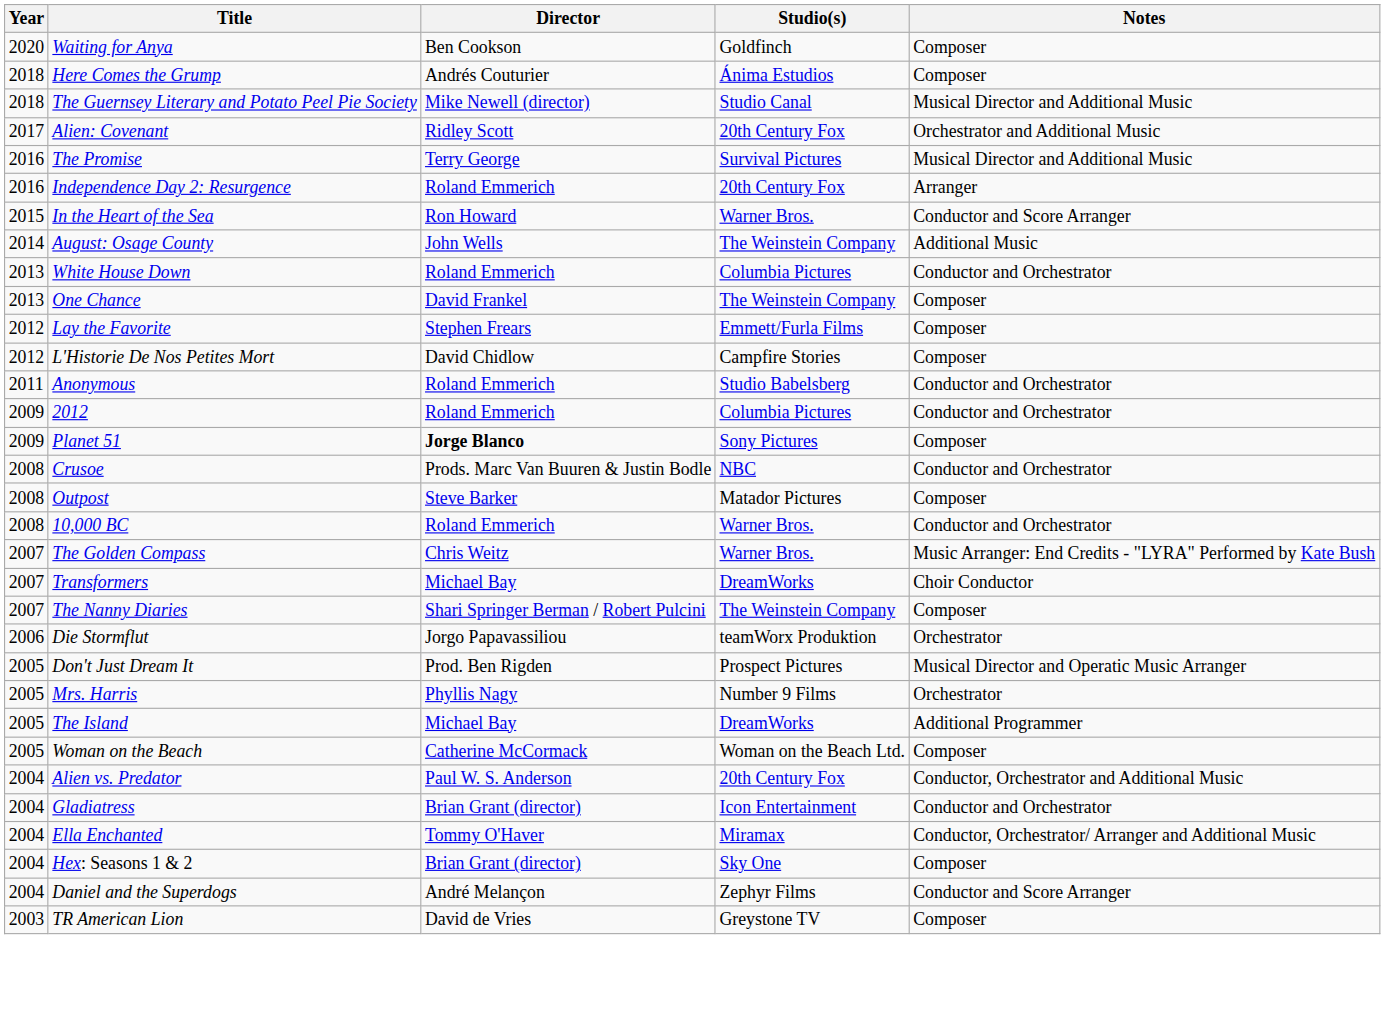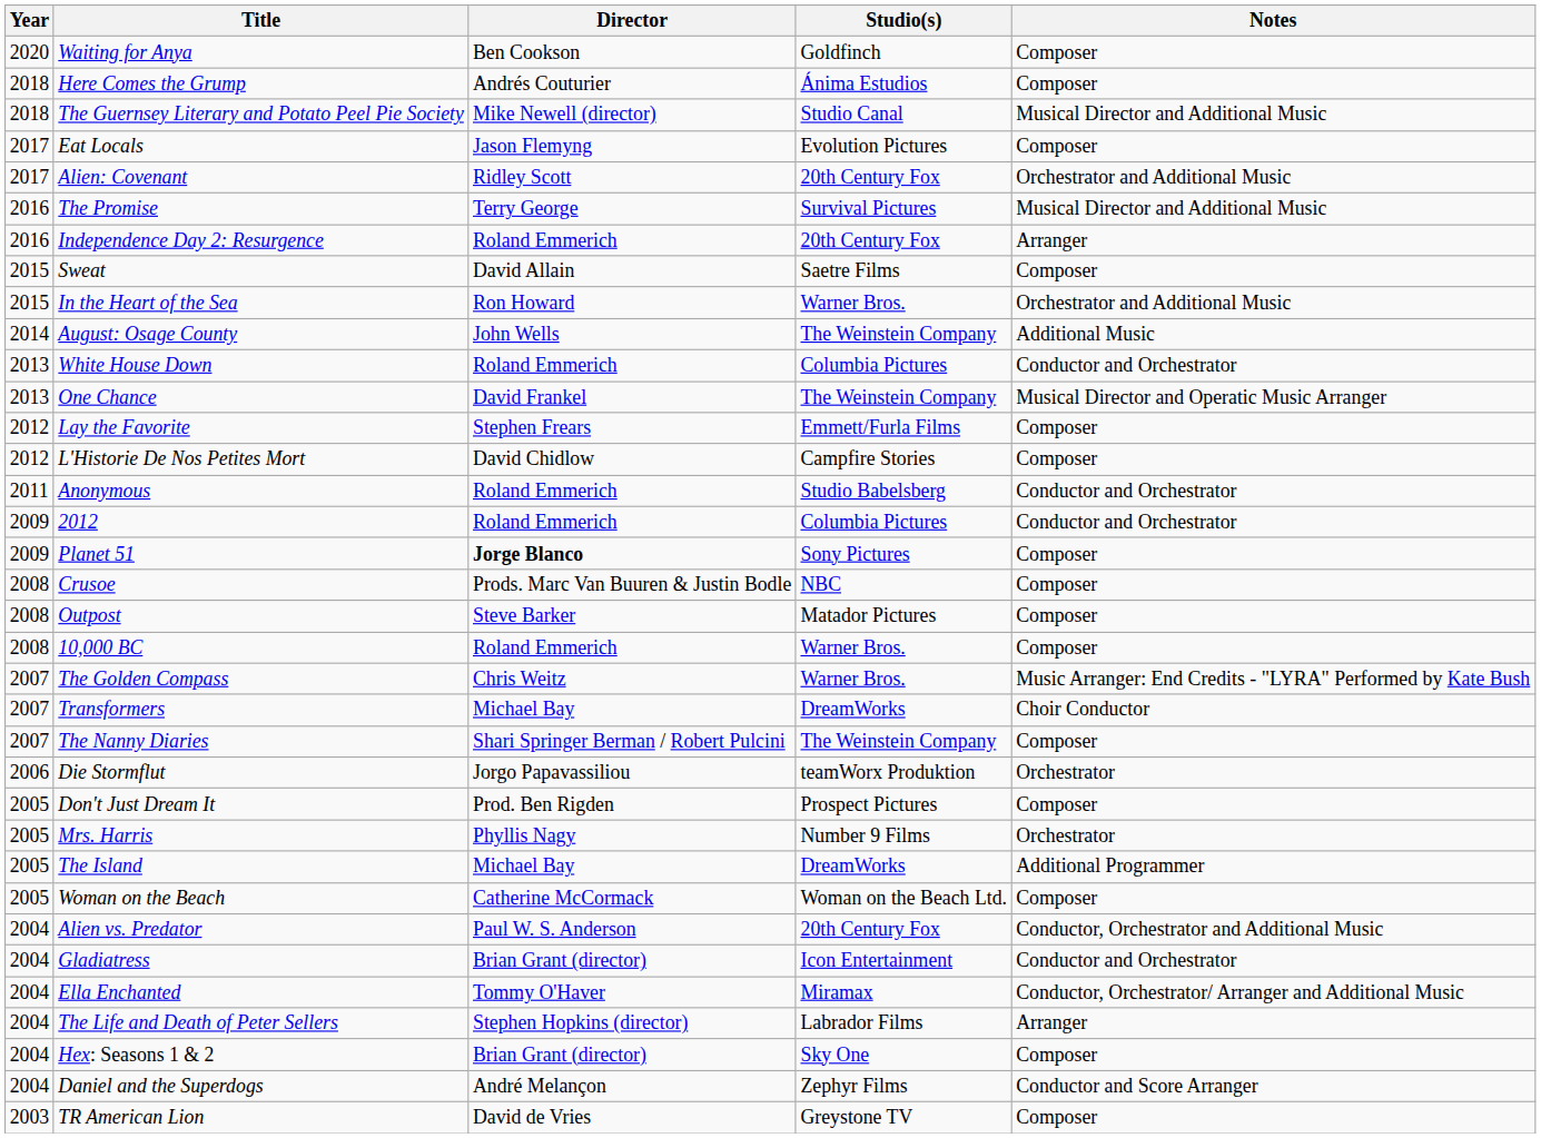+ row: 2017 | Eat Locals | Jason Flemyng | Evolution Pictures | Composer
+ row: 2015 | Sweat | David Allain | Saetre Films | Composer
In the Heart of the Sea | Notes: Conductor and Score Arranger -> Orchestrator and Additional Music
One Chance | Notes: Composer -> Musical Director and Operatic Music Arranger
Crusoe | Notes: Conductor and Orchestrator -> Composer
10,000 BC | Notes: Conductor and Orchestrator -> Composer
Don't Just Dream It | Notes: Musical Director and Operatic Music Arranger -> Composer
+ row: 2004 | The Life and Death of Peter Sellers | Stephen Hopkins (director) | Labrador Films | Arranger
